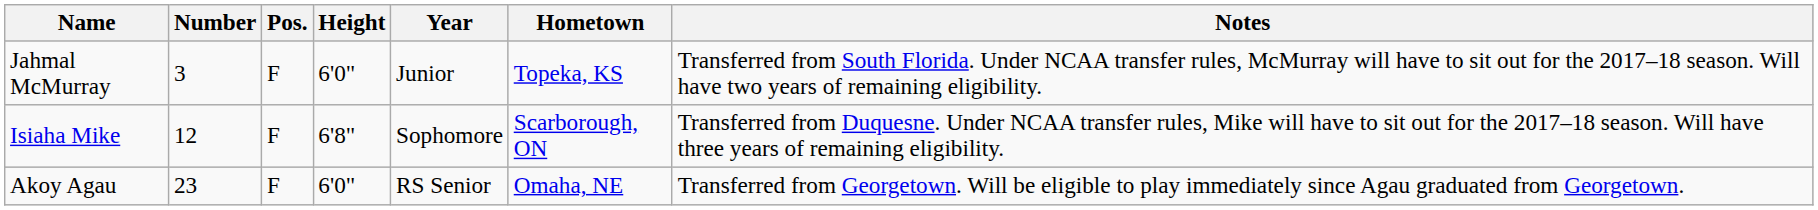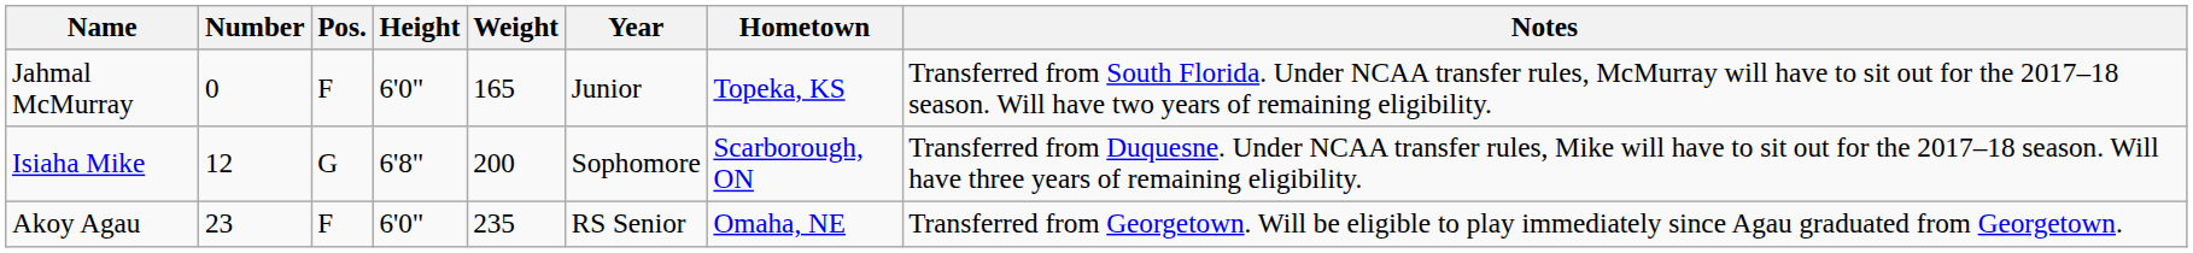+ column: Weight | 165 | 200 | 235
Jahmal McMurray | Number: 3 -> 0
Isiaha Mike | Pos.: F -> G
